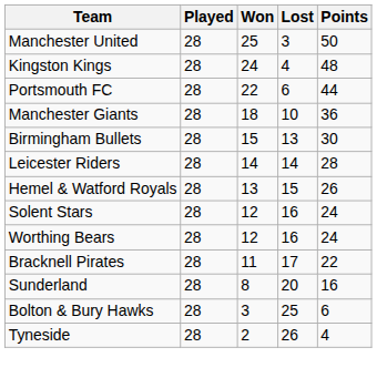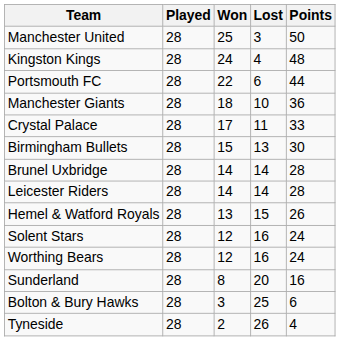+ row: Crystal Palace | 28 | 17 | 11 | 33
+ row: Brunel Uxbridge | 28 | 14 | 14 | 28
- row: Bracknell Pirates | 28 | 11 | 17 | 22
